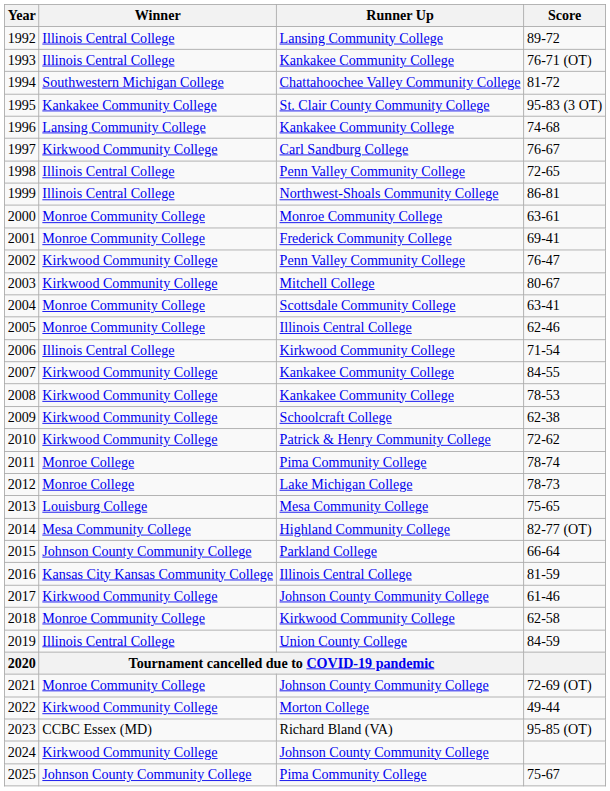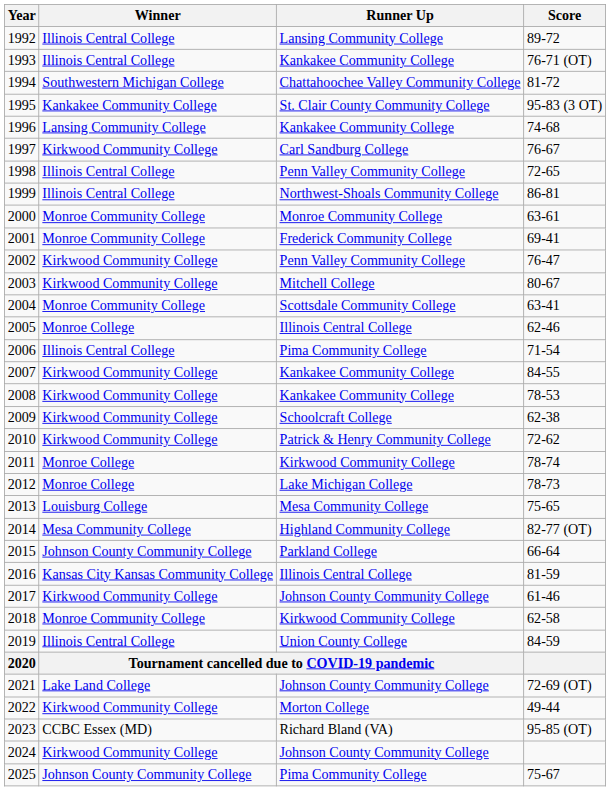2005 | Winner: Monroe Community College -> Monroe College
2006 | Runner Up: Kirkwood Community College -> Pima Community College
2011 | Runner Up: Pima Community College -> Kirkwood Community College
2021 | Winner: Monroe Community College -> Lake Land College
